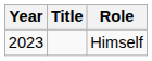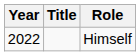Himself | Year: 2023 -> 2022
